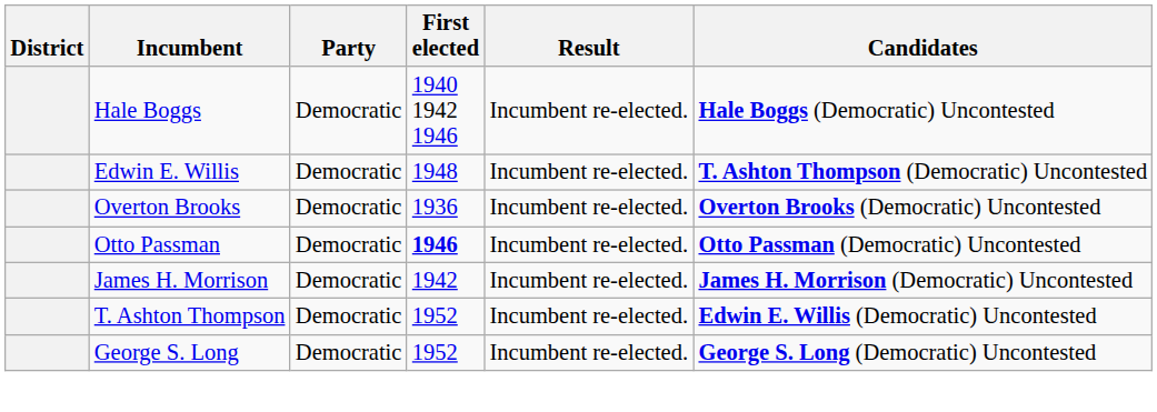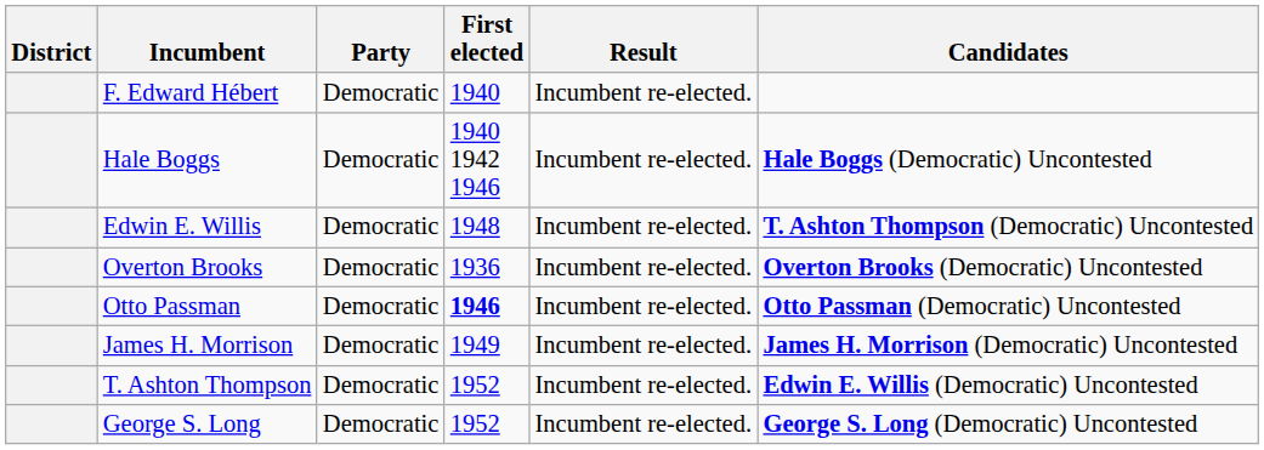+ row: F. Edward Hébert | Democratic | 1940 | Incumbent re-elected.
James H. Morrison | First elected: 1942 -> 1949
